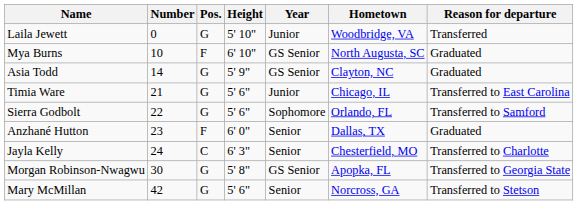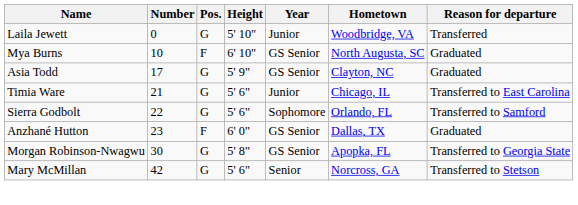Asia Todd | Number: 14 -> 17
Anzhané Hutton | Year: Senior -> GS Senior
- row: Jayla Kelly | 24 | C | 6' 3" | Senior | Chesterfield, MO | Transferred to Charlotte
